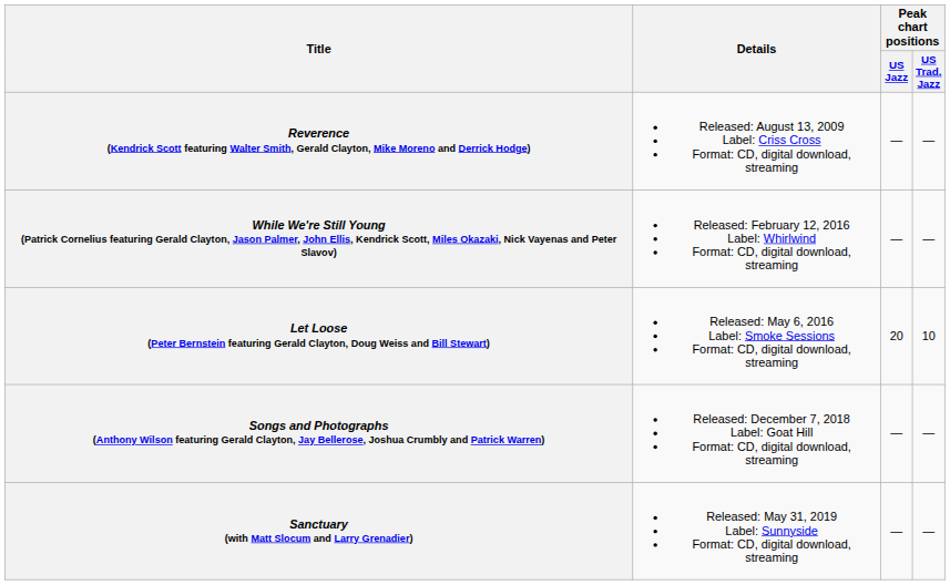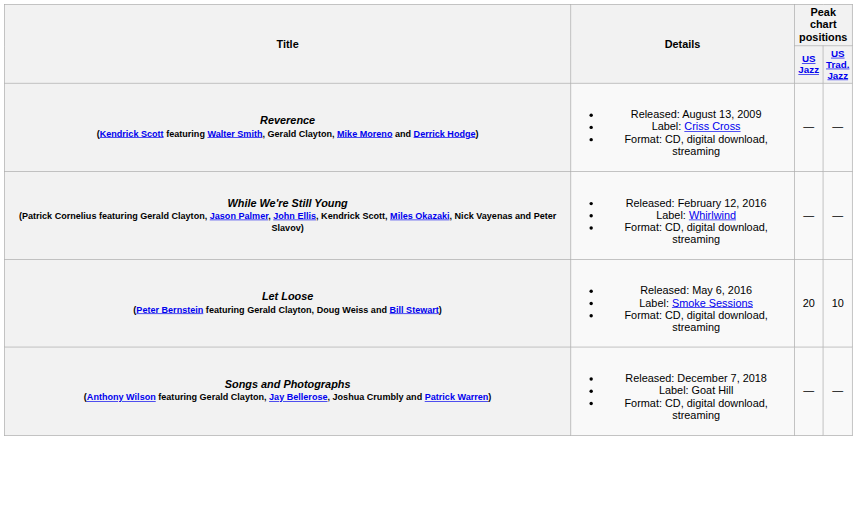- row: Sanctuary (with Matt Slocum and Larry Grenadier) | Released: May 31, 2019 Label: Sunnyside Format: CD, digital download, streaming | — | —
